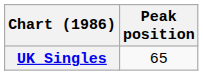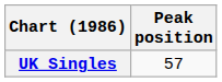UK Singles | Peak position: 65 -> 57
